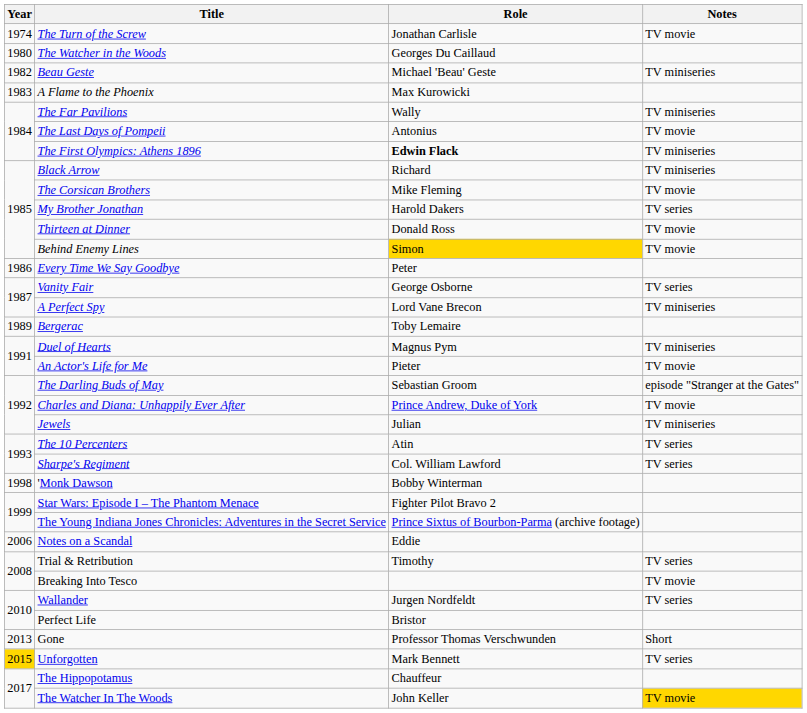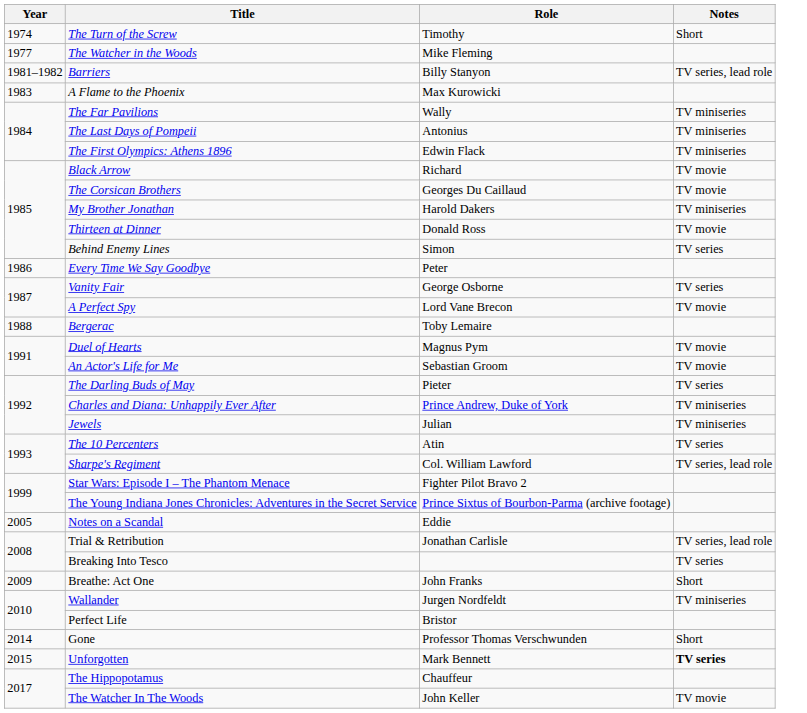The Turn of the Screw | Role: Jonathan Carlisle -> Timothy
The Turn of the Screw | Notes: TV movie -> Short
The Watcher in the Woods | Year: 1980 -> 1977
The Watcher in the Woods | Role: Georges Du Caillaud -> Mike Fleming
+ row: 1981–1982 | Barriers | Billy Stanyon | TV series, lead role
- row: 1982 | Beau Geste | Michael 'Beau' Geste | TV miniseries
The Last Days of Pompeii | Notes: TV movie -> TV miniseries
The First Olympics: Athens 1896 | Role: bold -> normal
Black Arrow | Notes: TV miniseries -> TV movie
The Corsican Brothers | Role: Mike Fleming -> Georges Du Caillaud
My Brother Jonathan | Notes: TV series -> TV miniseries
Behind Enemy Lines | Role: gold background -> no background
Behind Enemy Lines | Notes: TV movie -> TV series
A Perfect Spy | Notes: TV miniseries -> TV movie
Bergerac | Year: 1989 -> 1988
Duel of Hearts | Notes: TV miniseries -> TV movie
An Actor's Life for Me | Role: Pieter -> Sebastian Groom
The Darling Buds of May | Role: Sebastian Groom -> Pieter
The Darling Buds of May | Notes: episode "Stranger at the Gates" -> TV series
Charles and Diana: Unhappily Ever After | Notes: TV movie -> TV miniseries
Sharpe's Regiment | Notes: TV series -> TV series, lead role
- row: 1998 | 'Monk Dawson | Bobby Winterman
Notes on a Scandal | Year: 2006 -> 2005
Trial & Retribution | Role: Timothy -> Jonathan Carlisle
Trial & Retribution | Notes: TV series -> TV series, lead role
Breaking Into Tesco | Notes: TV movie -> TV series
+ row: 2009 | Breathe: Act One | John Franks | Short
Wallander | Notes: TV series -> TV miniseries
Gone | Year: 2013 -> 2014
Unforgotten | Year: gold background -> no background
Unforgotten | Notes: normal -> bold
The Watcher In The Woods | Notes: gold background -> no background
